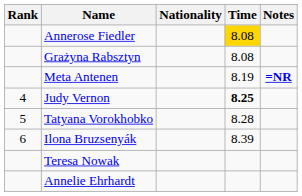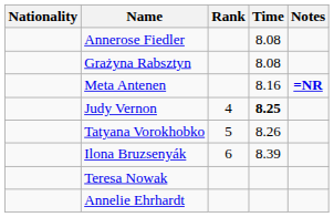columns swapped: Rank <-> Nationality
Annerose Fiedler | Time: gold background -> no background
Meta Antenen | Time: 8.19 -> 8.16
Tatyana Vorokhobko | Time: 8.28 -> 8.26
